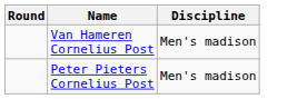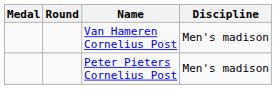+ column: Medal
